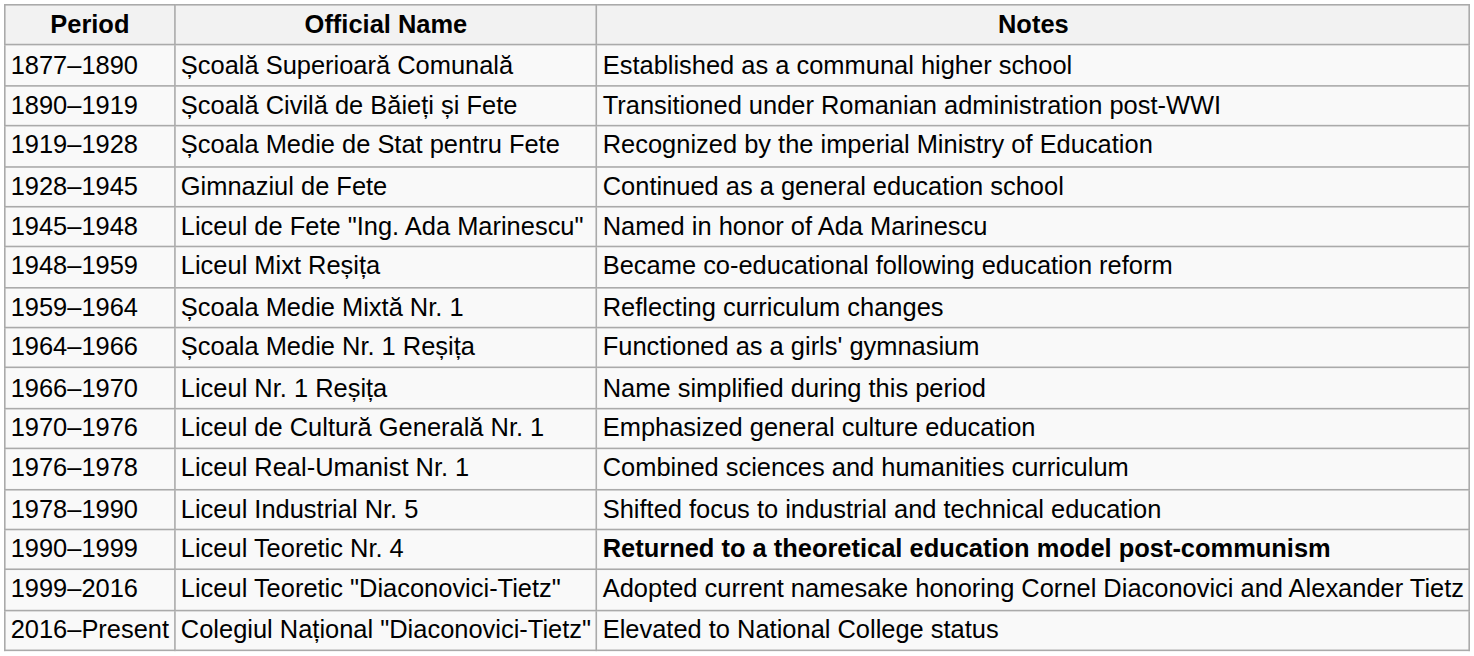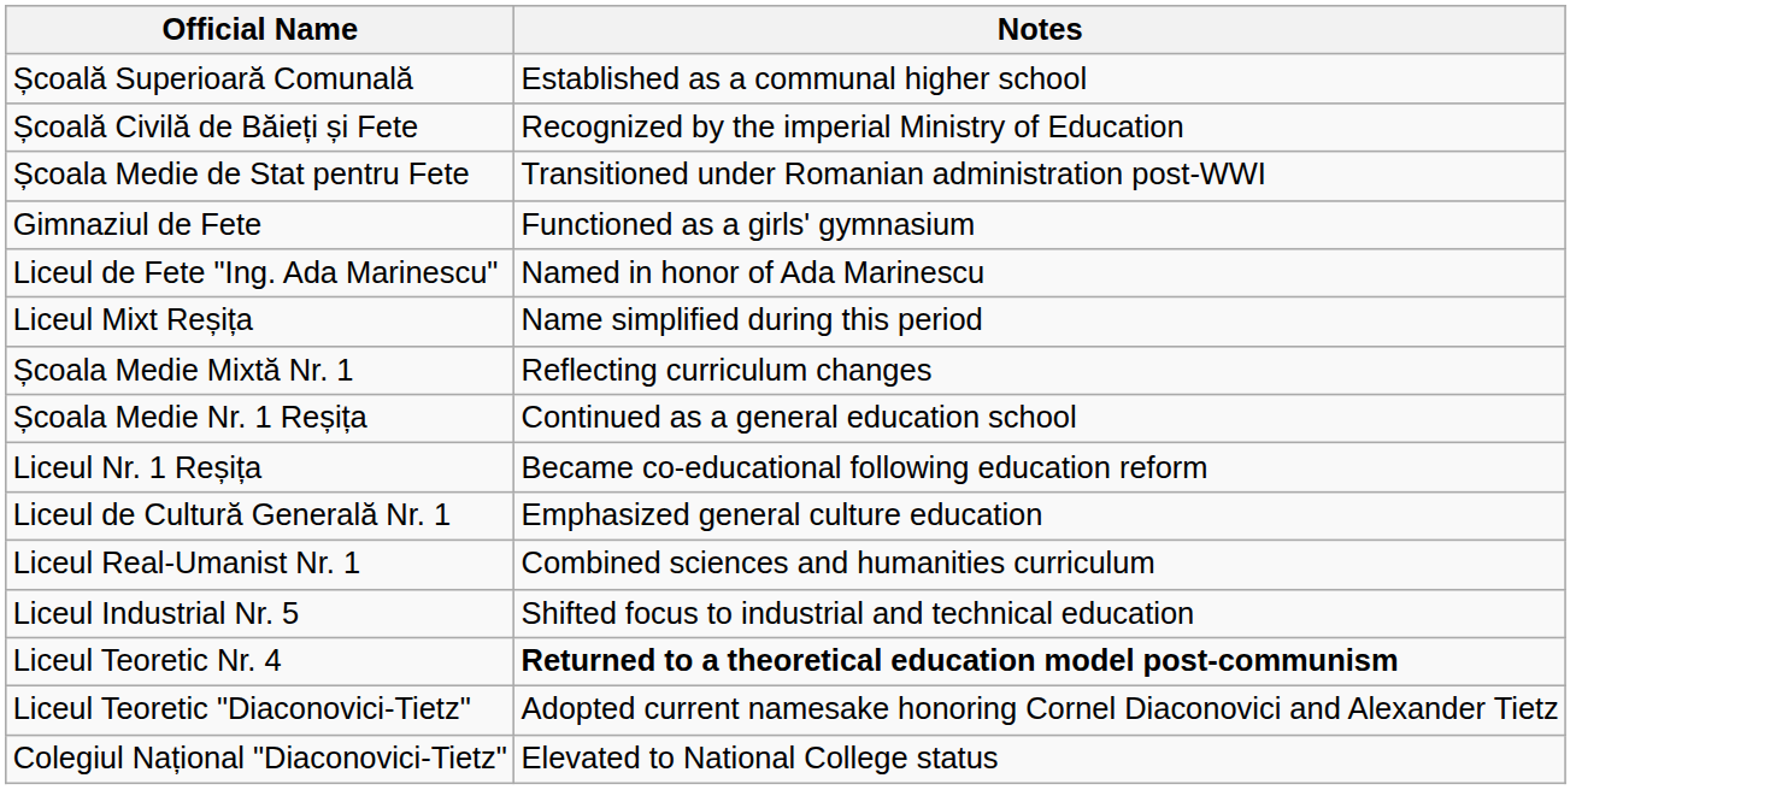- column: Period | 1877–1890 | 1890–1919 | 1919–1928 | 1928–1945 | 1945–1948 | 1948–1959 | 1959–1964 | 1964–1966 | 1966–1970 | 1970–1976 | 1976–1978 | 1978–1990 | 1990–1999 | 1999–2016 | 2016–Present
Școală Civilă de Băieți și Fete | Notes: Transitioned under Romanian administration post-WWI -> Recognized by the imperial Ministry of Education
Școala Medie de Stat pentru Fete | Notes: Recognized by the imperial Ministry of Education -> Transitioned under Romanian administration post-WWI
Gimnaziul de Fete | Notes: Continued as a general education school -> Functioned as a girls' gymnasium
Liceul Mixt Reșița | Notes: Became co-educational following education reform -> Name simplified during this period
Școala Medie Nr. 1 Reșița | Notes: Functioned as a girls' gymnasium -> Continued as a general education school
Liceul Nr. 1 Reșița | Notes: Name simplified during this period -> Became co-educational following education reform
